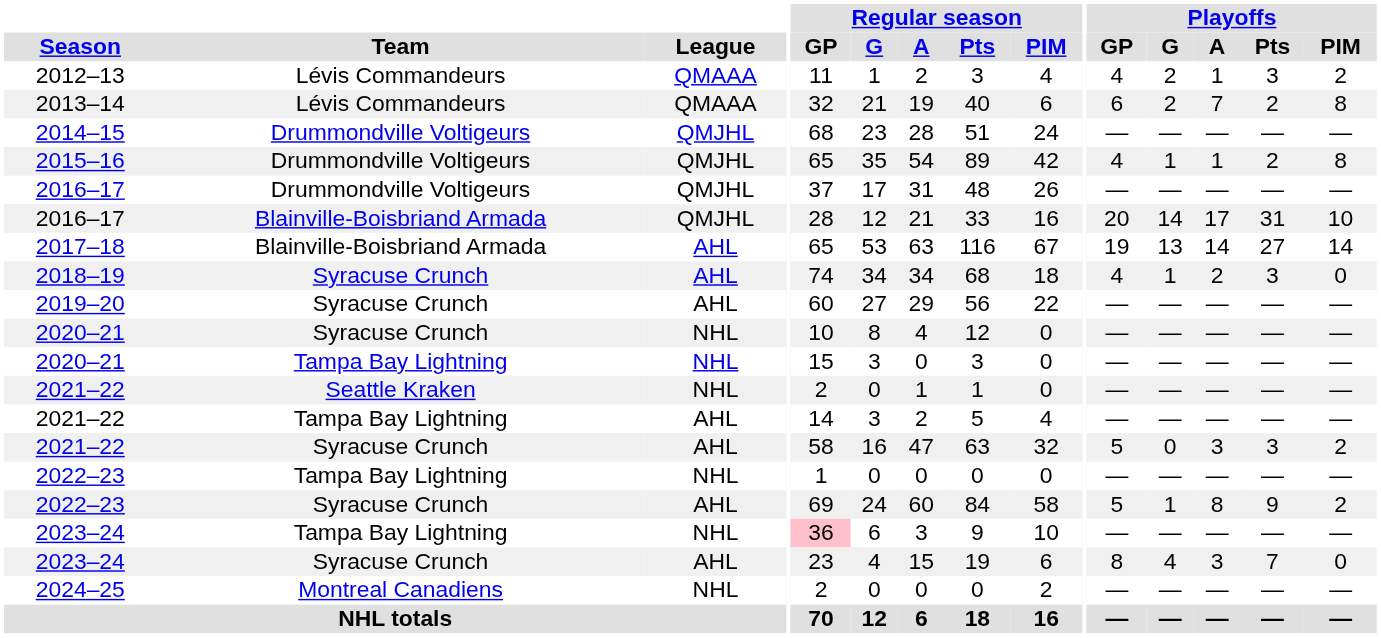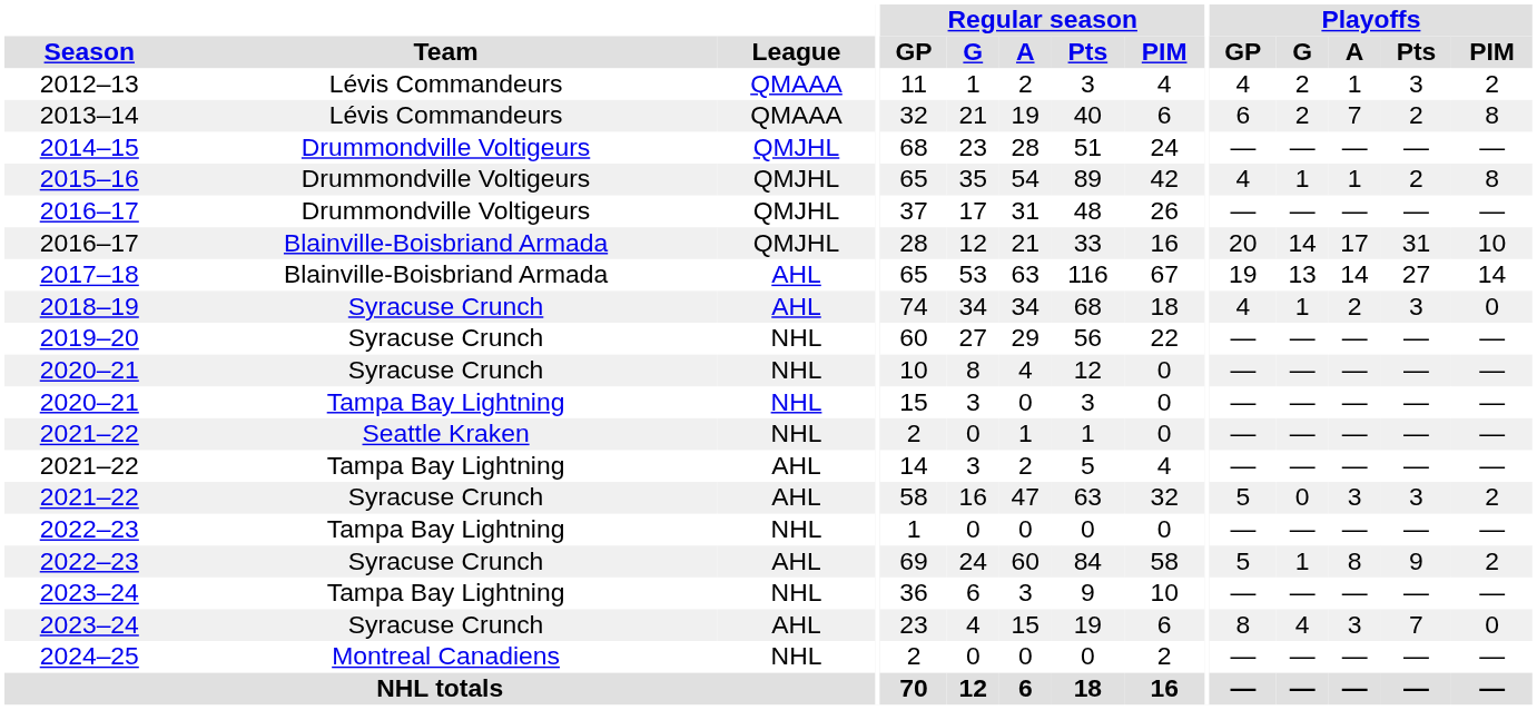2019–20 | League: AHL -> NHL
2023–24 / Tampa Bay Lightning | Regular season / GP: pink background -> no background
